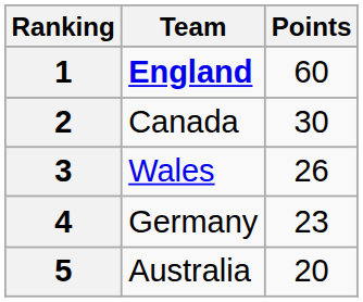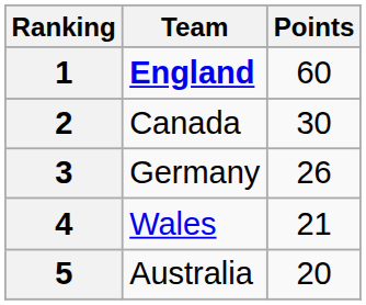3 | Team: Wales -> Germany
4 | Team: Germany -> Wales
4 | Points: 23 -> 21
